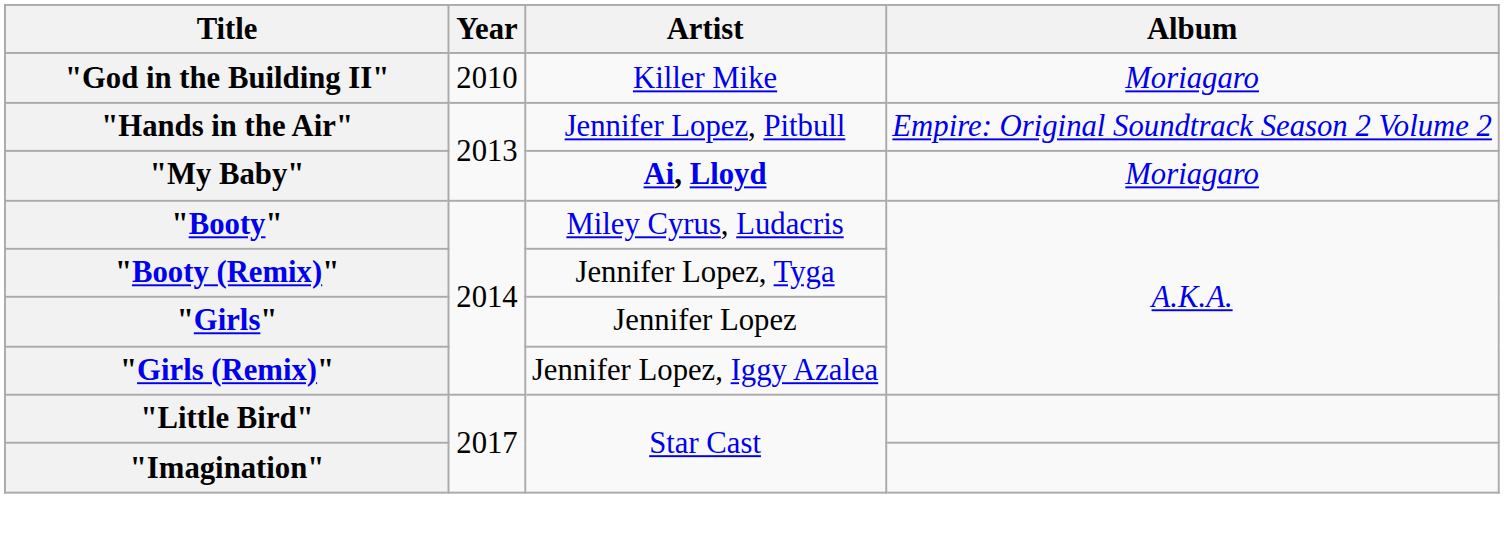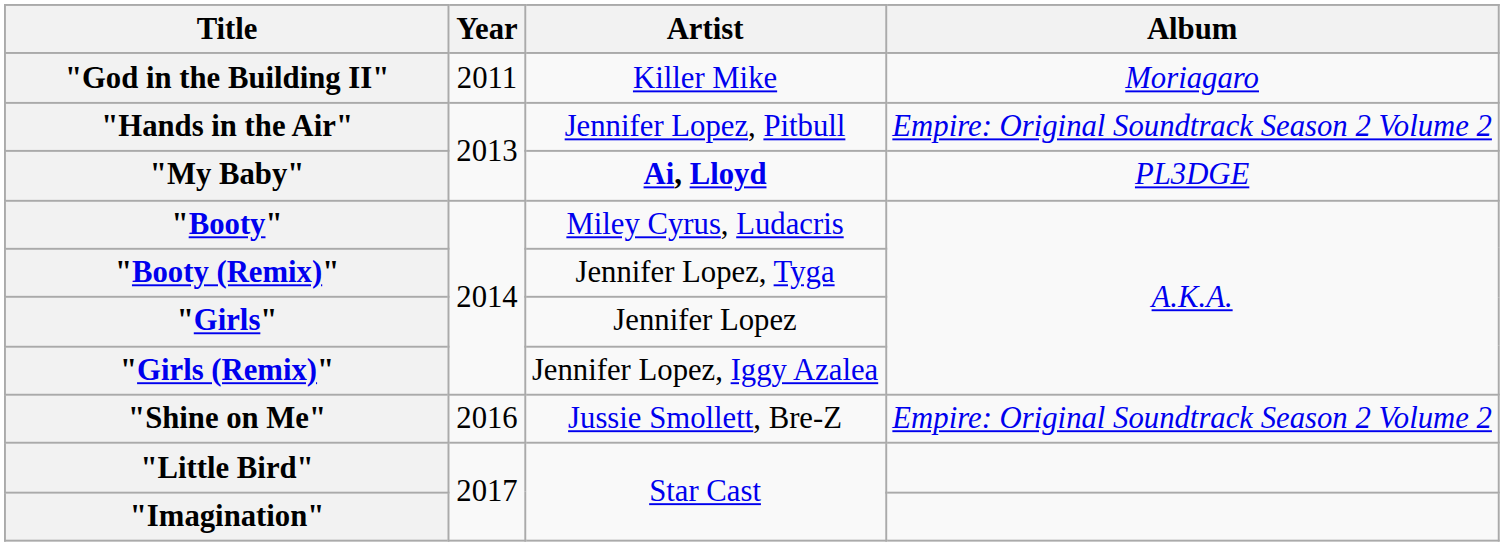"God in the Building II" | Year: 2010 -> 2011
"My Baby" | Album: Moriagaro -> PL3DGE
+ row: "Shine on Me" | 2016 | Jussie Smollett, Bre-Z | Empire: Original Soundtrack Season 2 Volume 2
